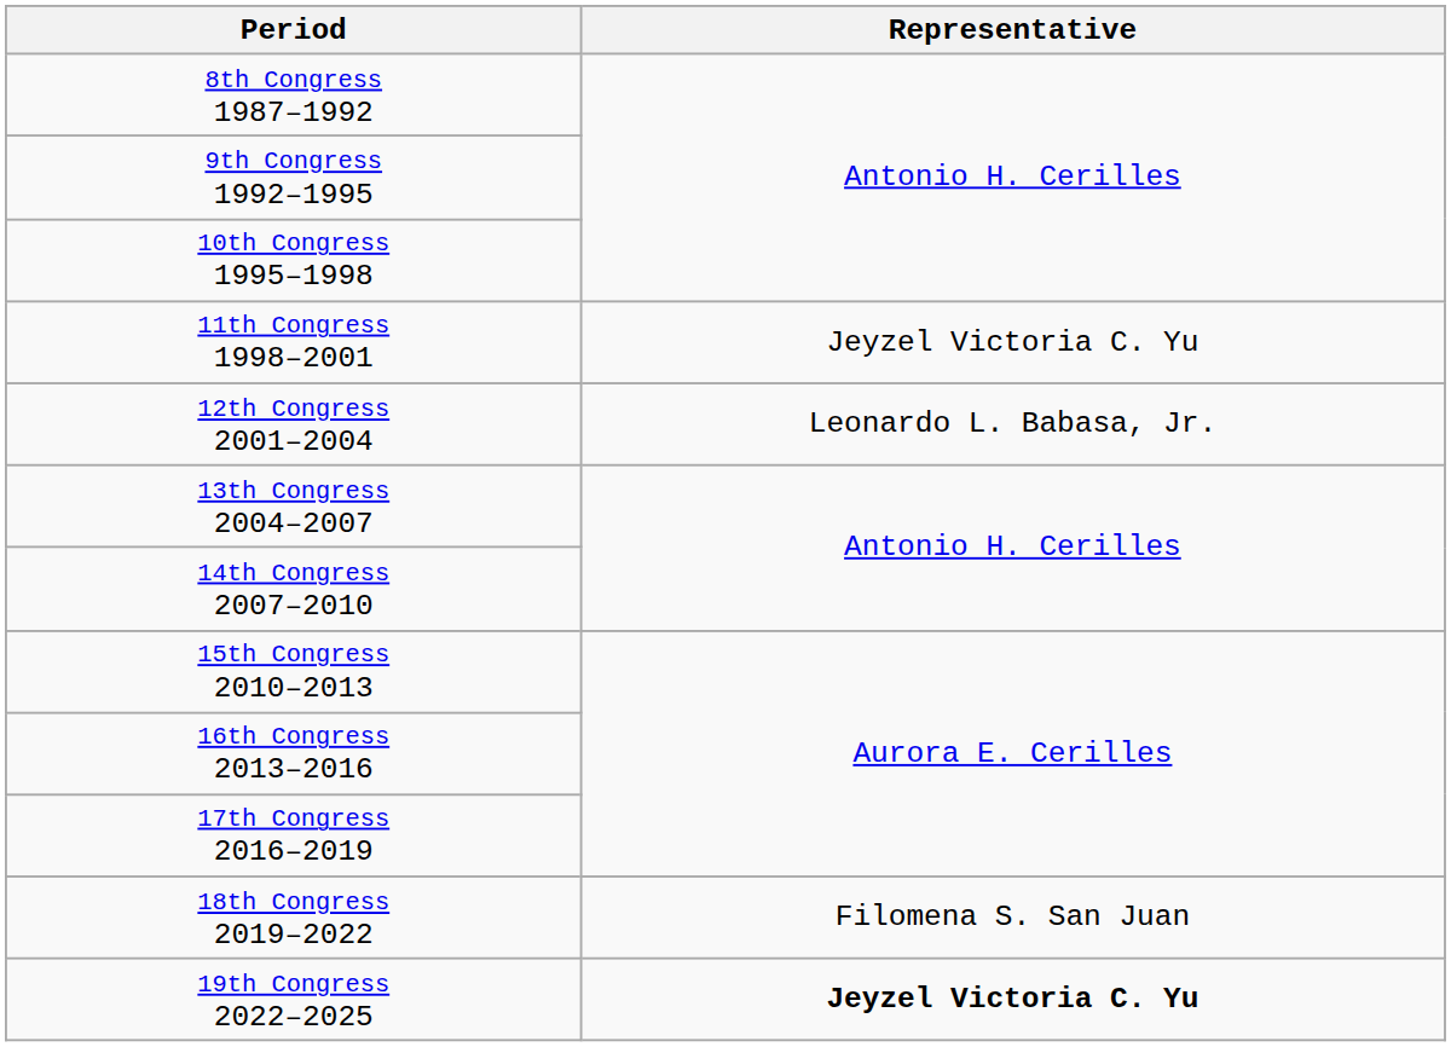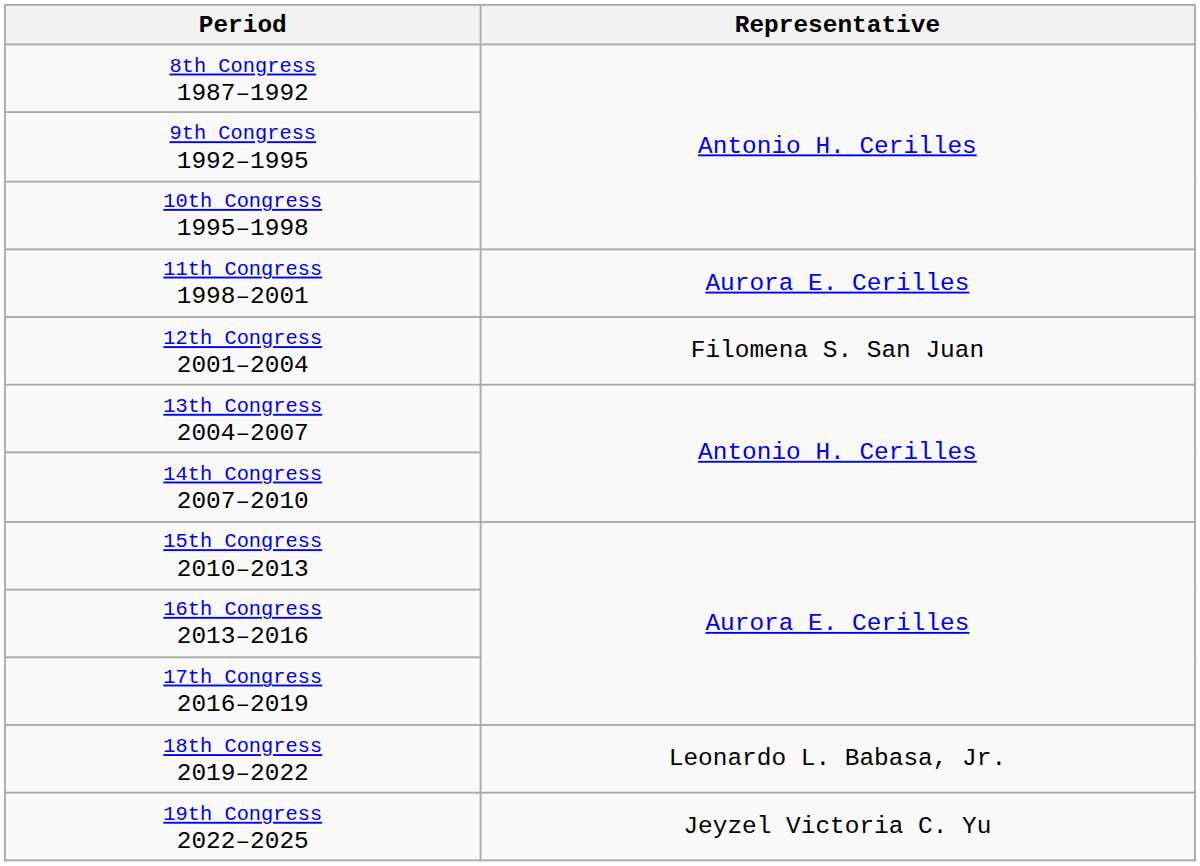11th Congress 1998–2001 | Representative: Jeyzel Victoria C. Yu -> Aurora E. Cerilles
12th Congress 2001–2004 | Representative: Leonardo L. Babasa, Jr. -> Filomena S. San Juan
18th Congress 2019–2022 | Representative: Filomena S. San Juan -> Leonardo L. Babasa, Jr.
19th Congress 2022–2025 | Representative: bold -> normal
